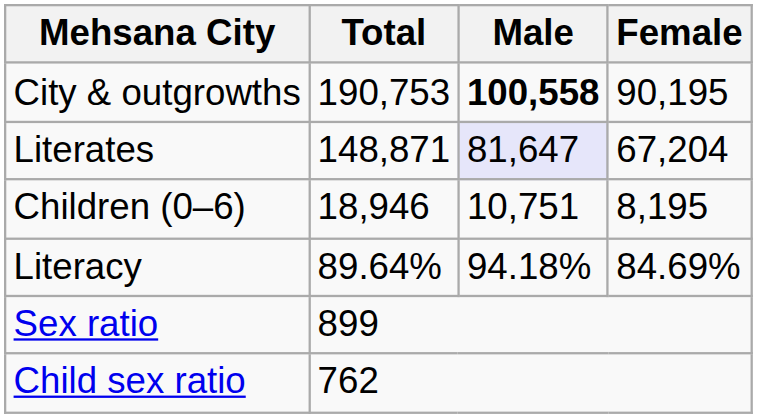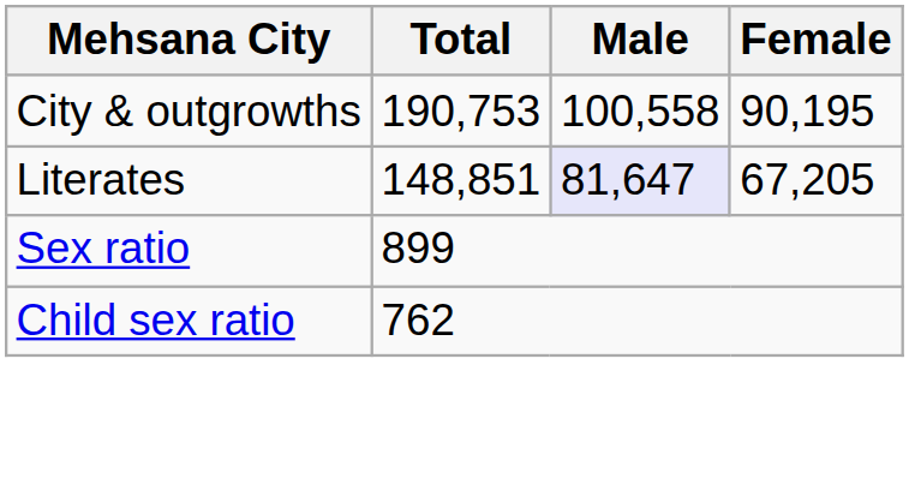City & outgrowths | Male: bold -> normal
Literates | Total: 148,871 -> 148,851
Literates | Female: 67,204 -> 67,205
- row: Children (0–6) | 18,946 | 10,751 | 8,195
- row: Literacy | 89.64% | 94.18% | 84.69%
